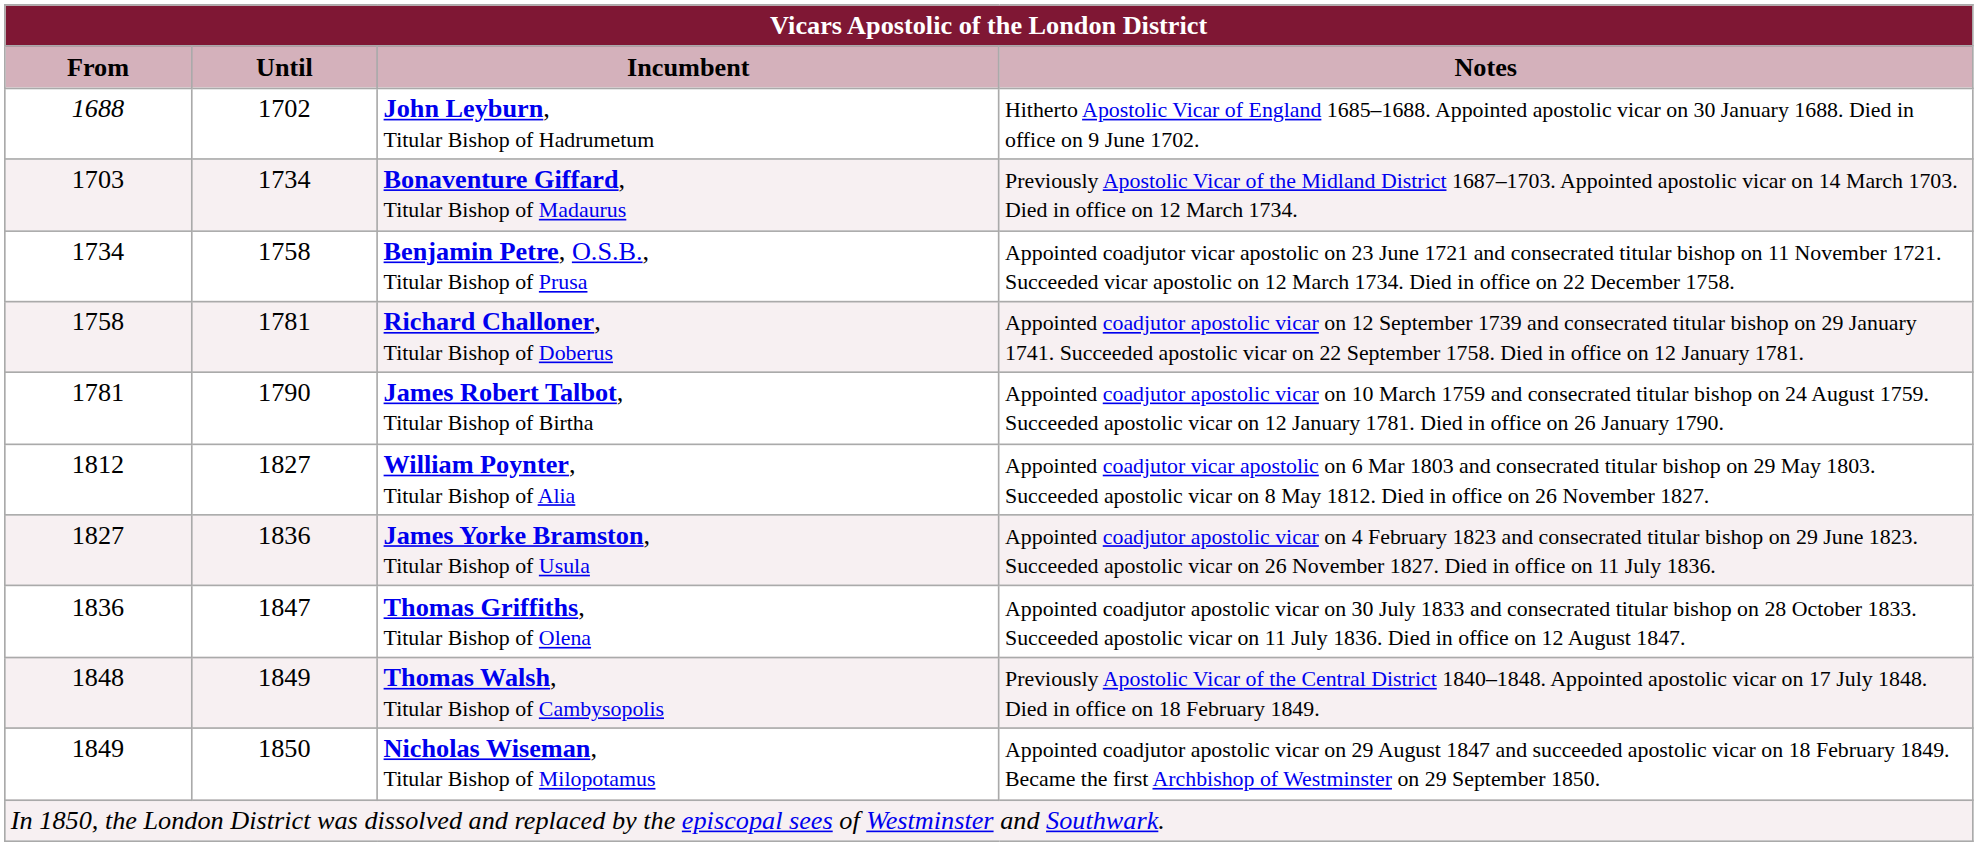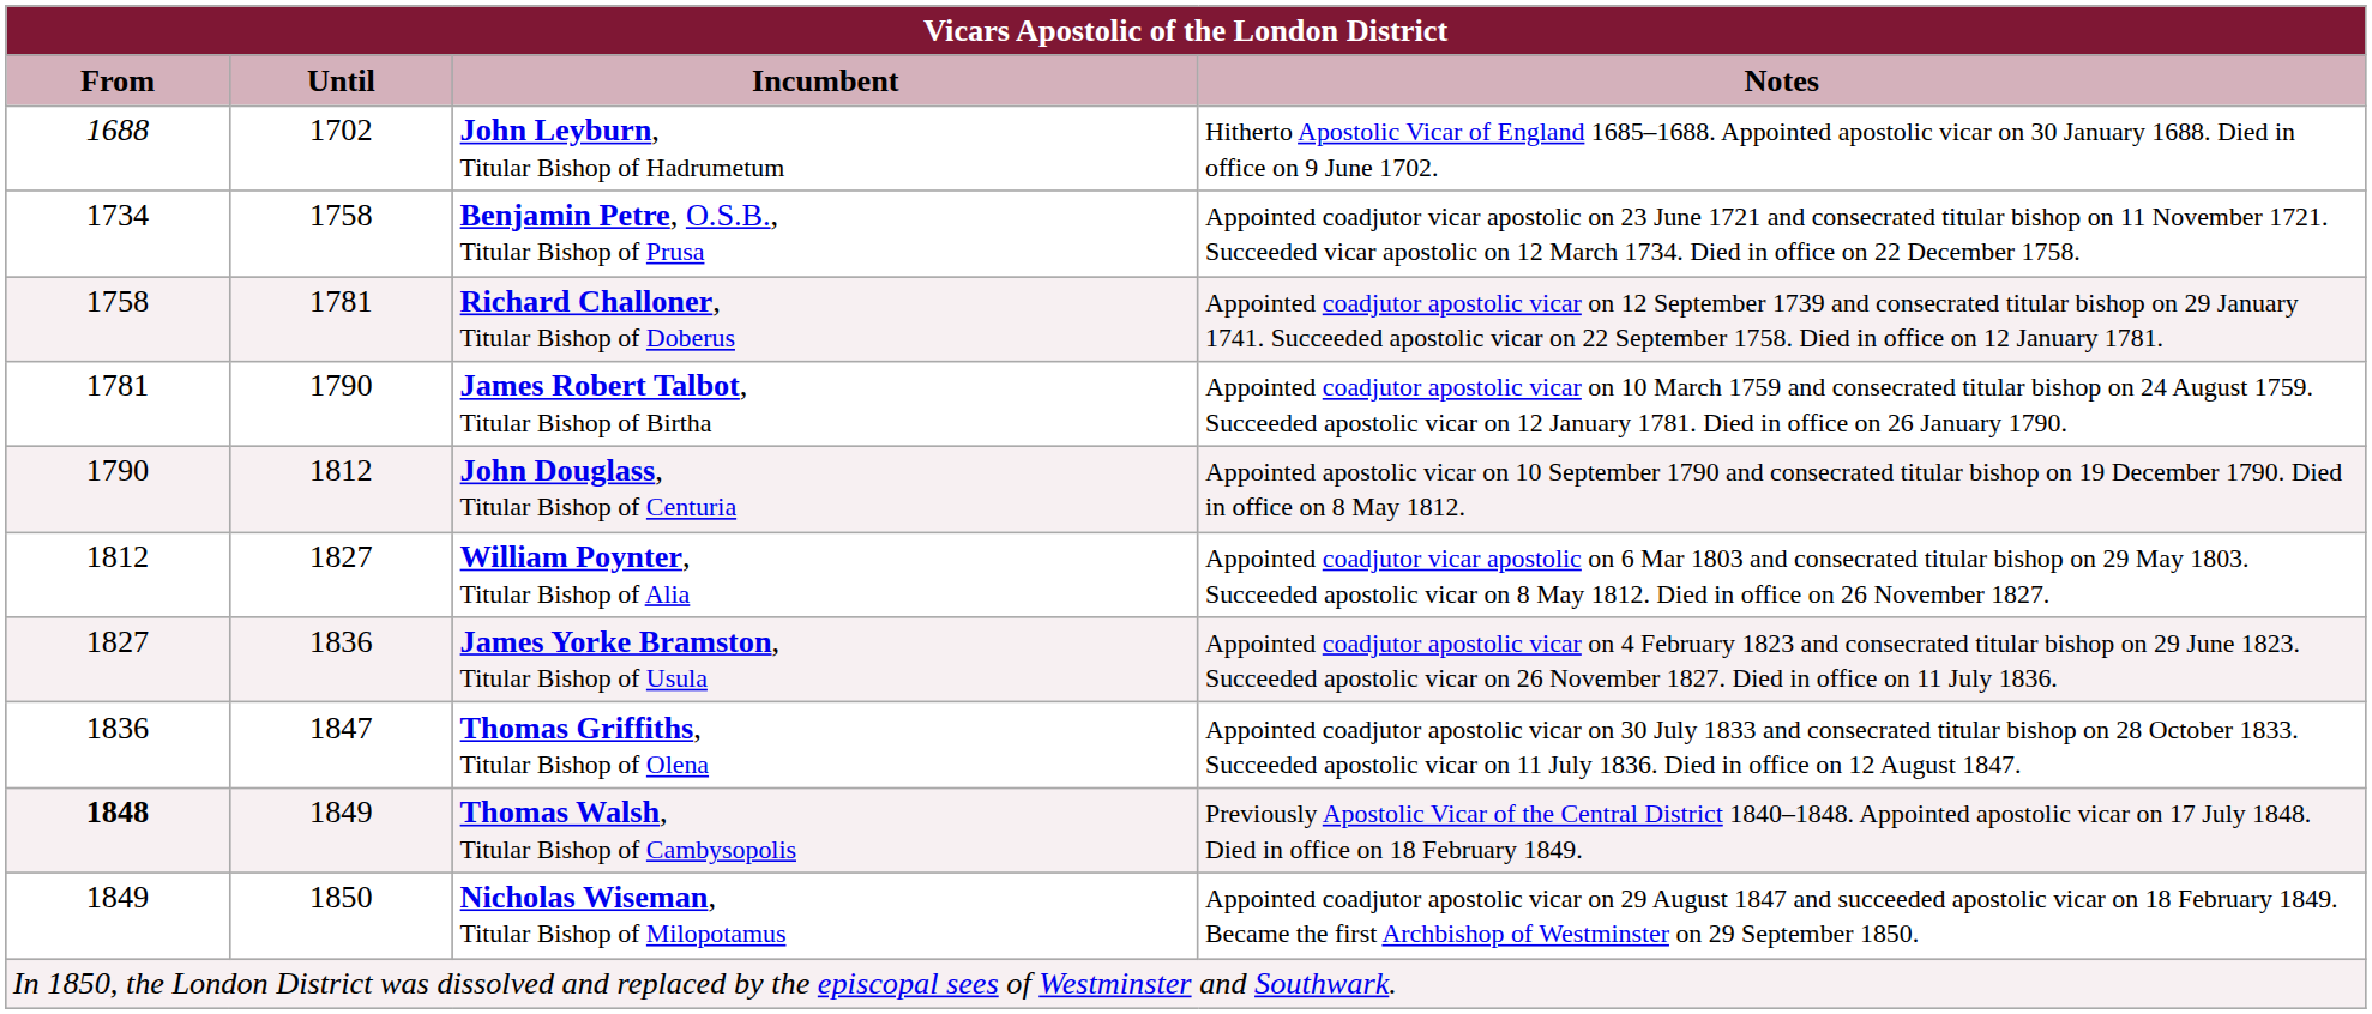- row: 1703 | 1734 | Bonaventure Giffard, Titular Bishop of Madaurus | Previously Apostolic Vicar of the Midland District 1687–1703. Appointed apostolic vicar on 14 March 1703. Died in office on 12 March 1734.
+ row: 1790 | 1812 | John Douglass, Titular Bishop of Centuria | Appointed apostolic vicar on 10 September 1790 and consecrated titular bishop on 19 December 1790. Died in office on 8 May 1812.
Thomas Walsh, Titular Bishop of Cambysopolis | From: normal -> bold
